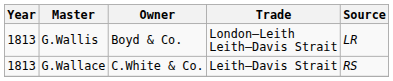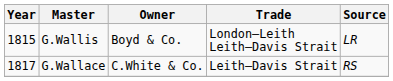G.Wallis | Year: 1813 -> 1815
G.Wallace | Year: 1813 -> 1817
